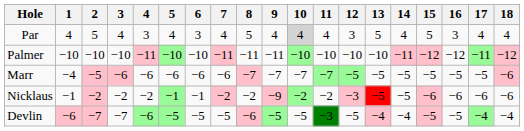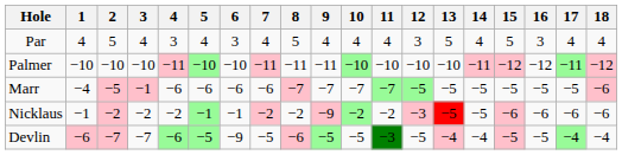Par | 10: lightgrey background -> no background
Marr | 3: −6 -> −1
Devlin | 6: −5 -> −9
